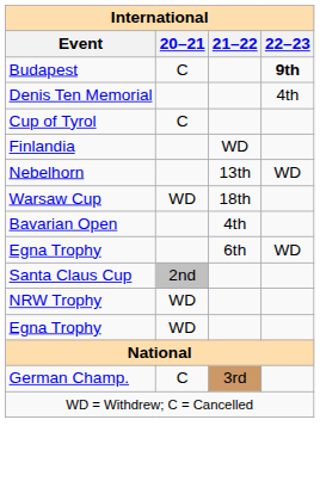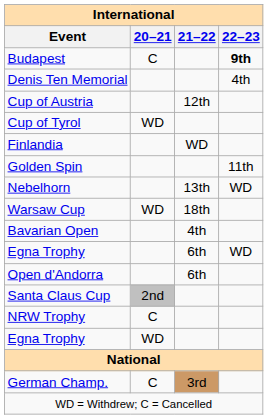+ row: Cup of Austria | 12th
Cup of Tyrol | 20–21: C -> WD
+ row: Golden Spin | 11th
+ row: Open d'Andorra | 6th
NRW Trophy | 20–21: WD -> C
